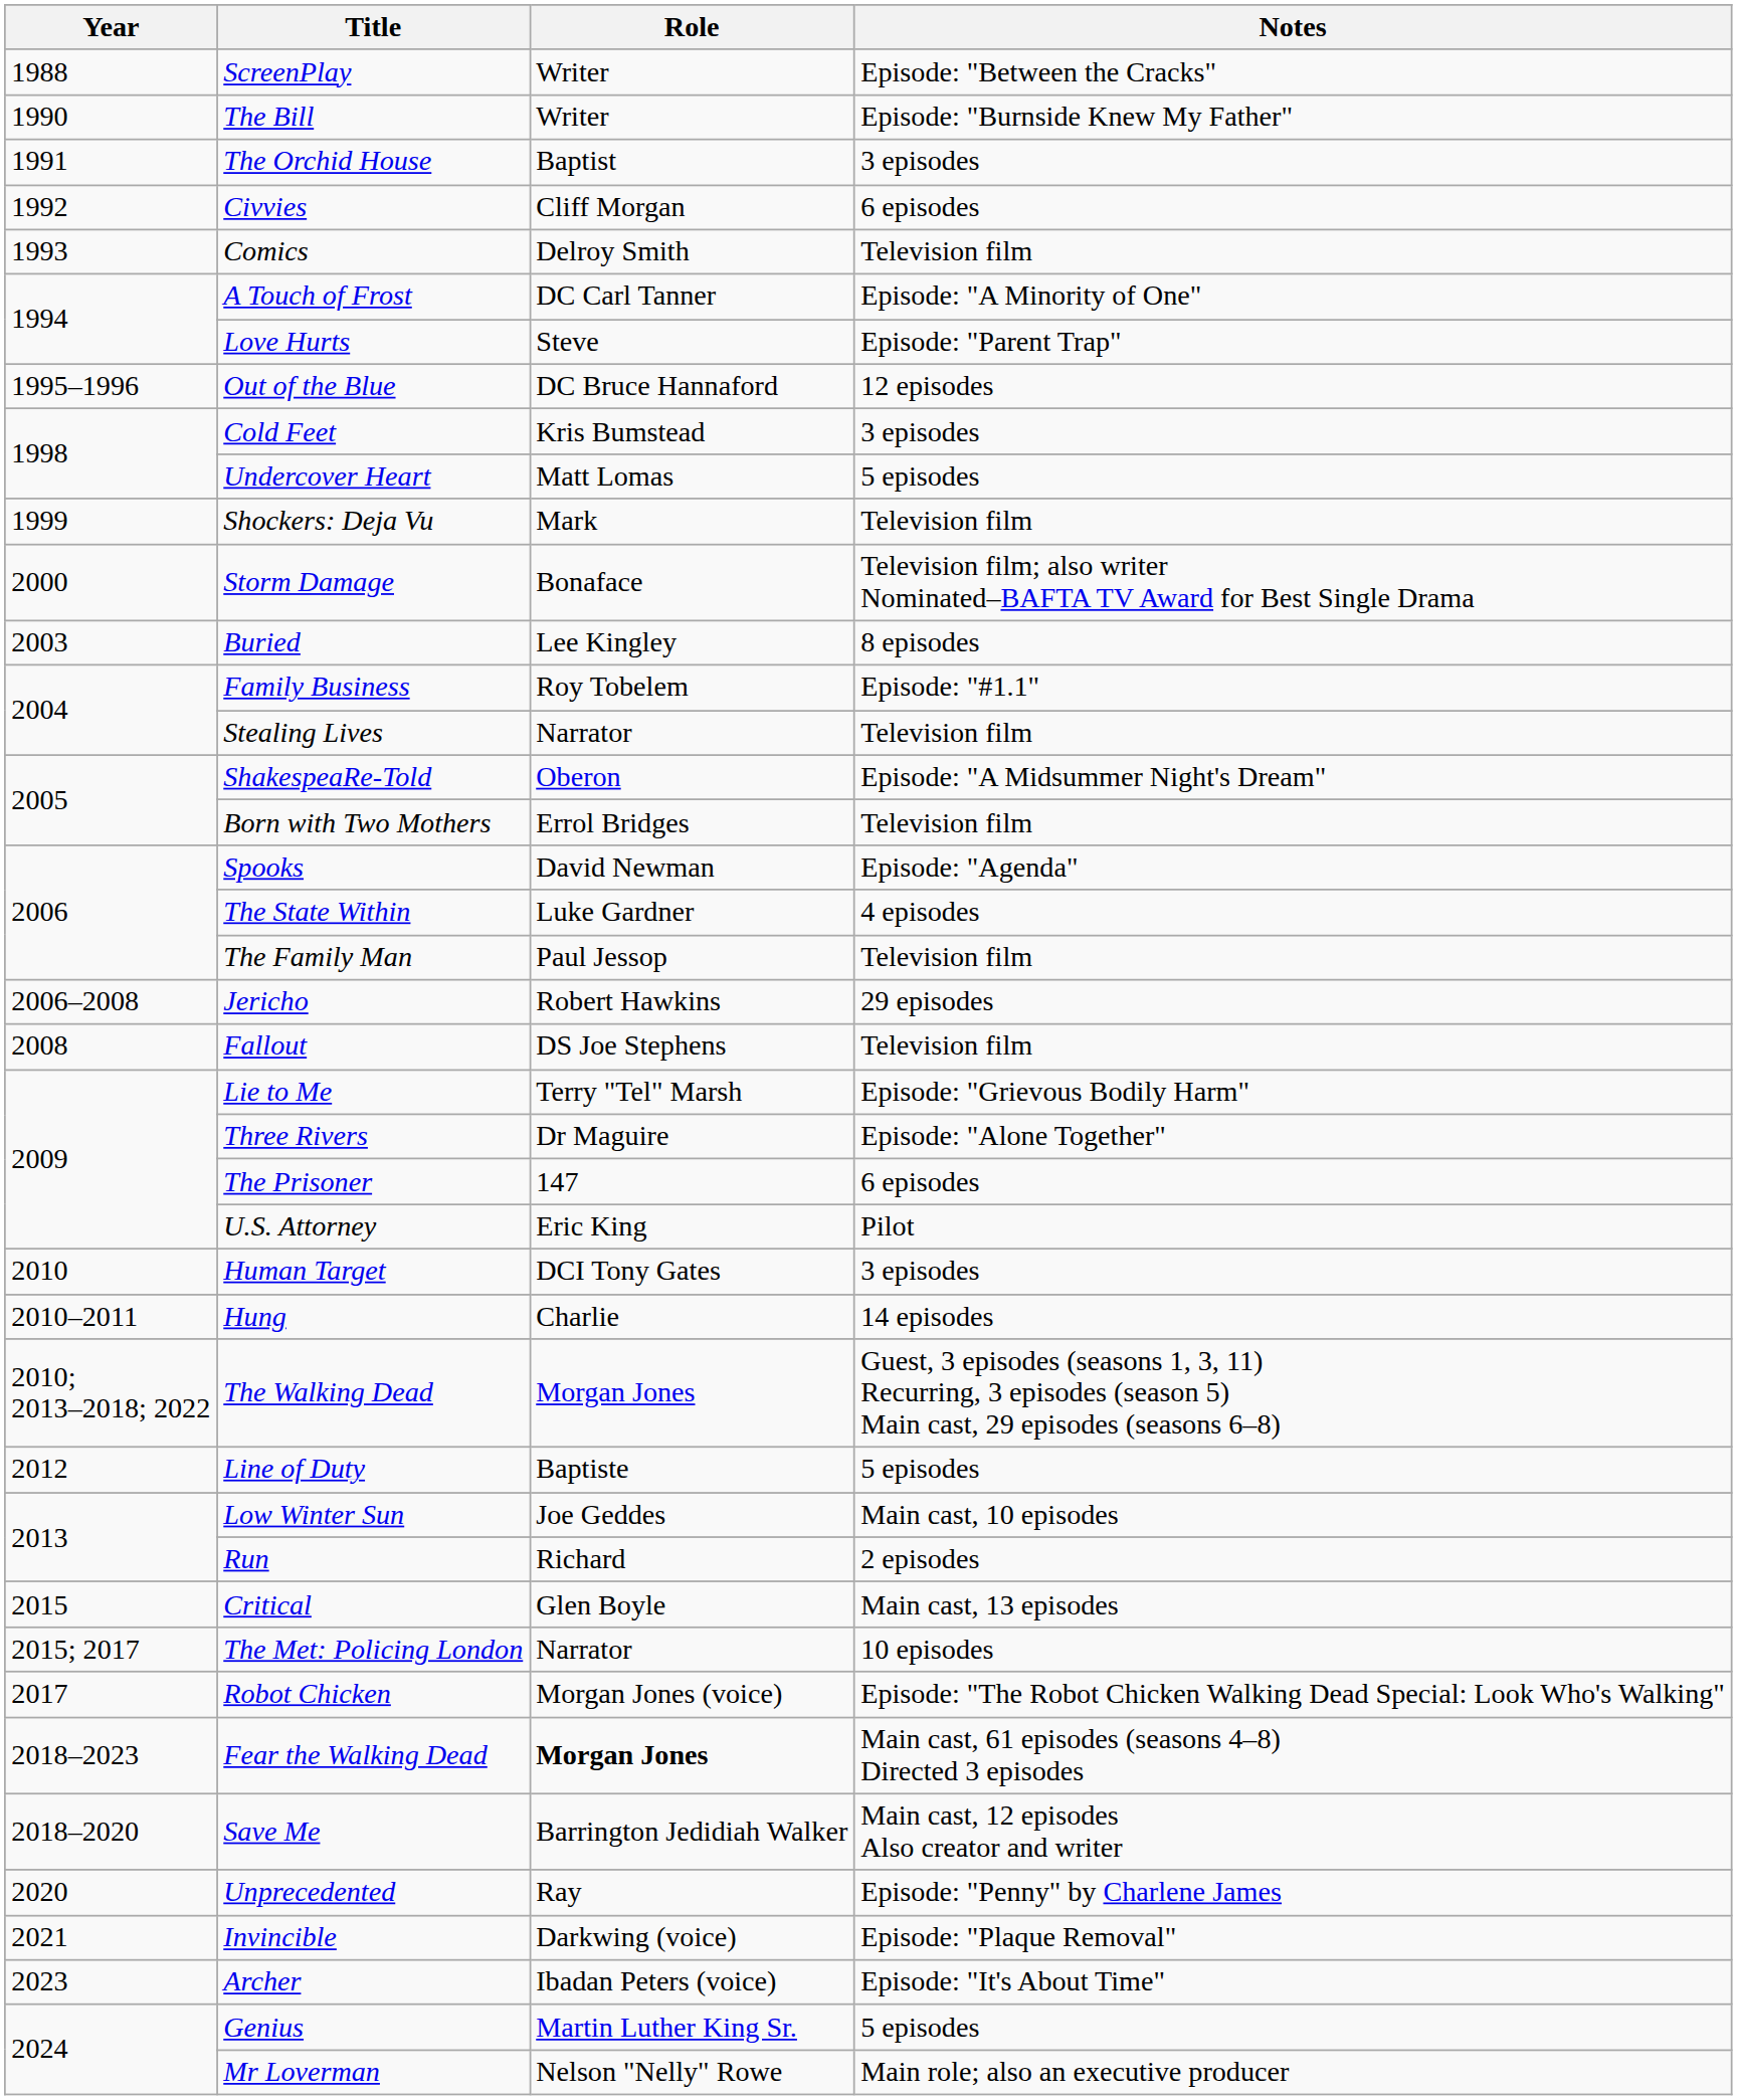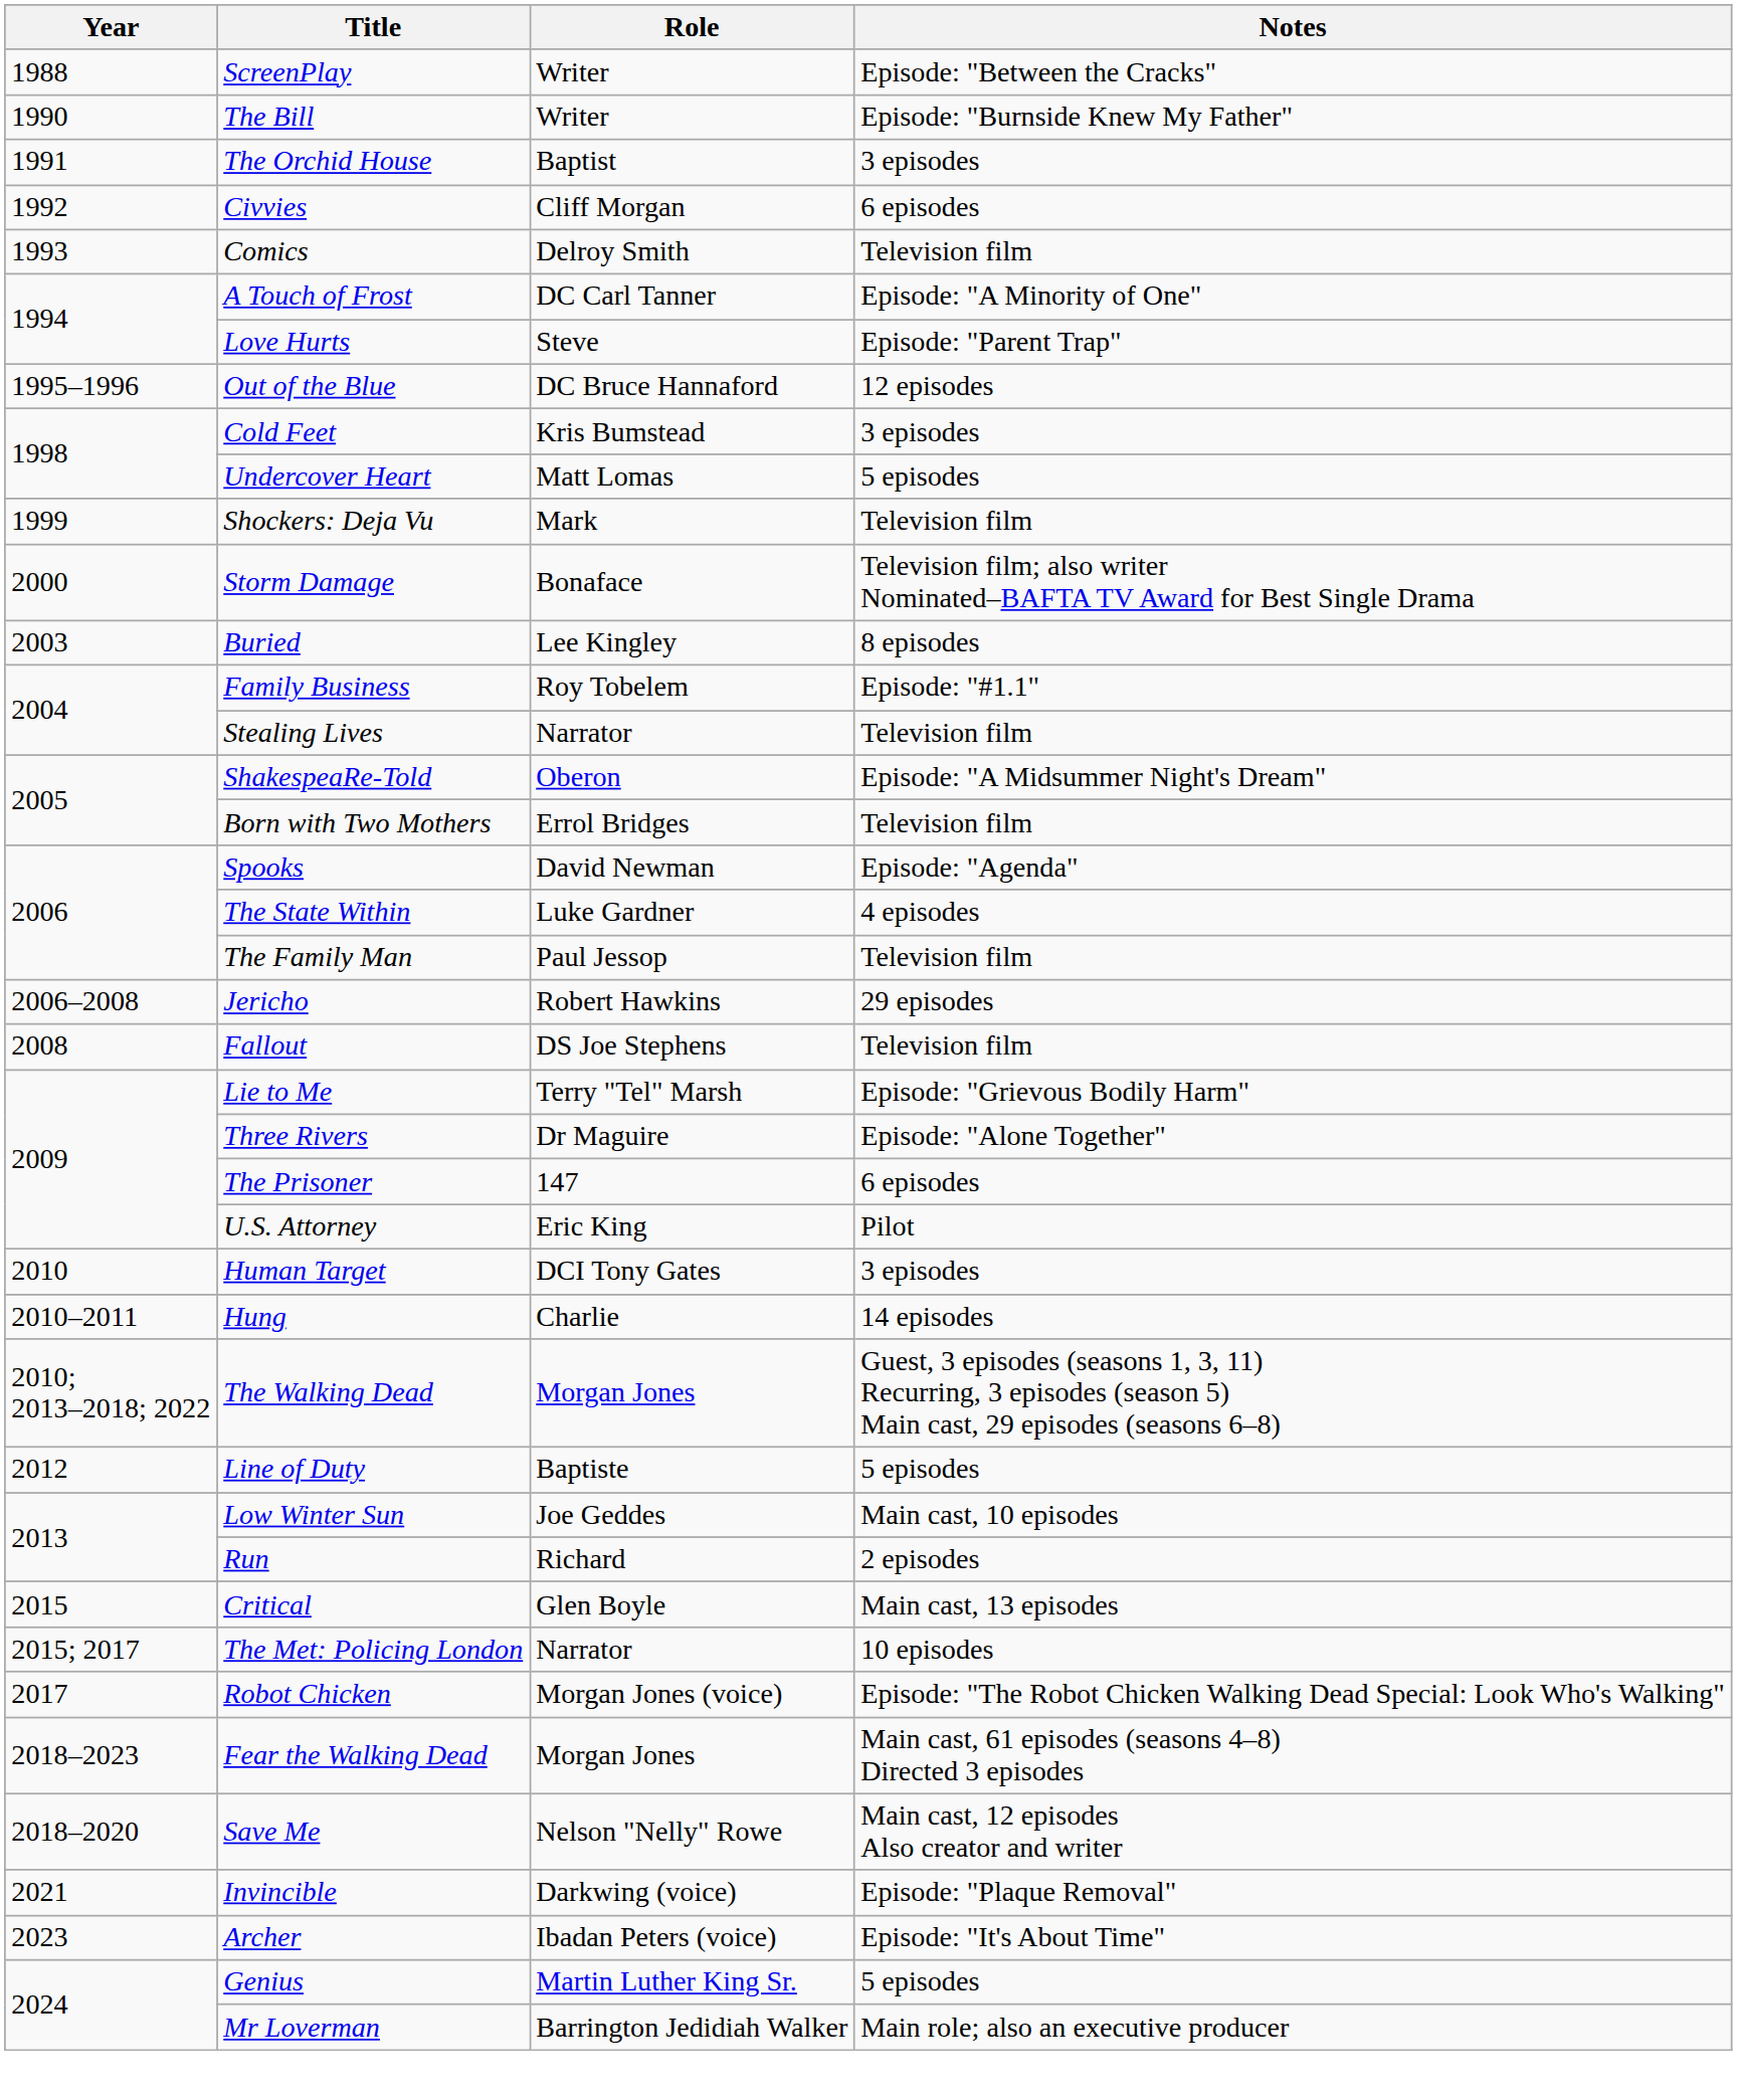Fear the Walking Dead | Role: bold -> normal
Save Me | Role: Barrington Jedidiah Walker -> Nelson "Nelly" Rowe
- row: 2020 | Unprecedented | Ray | Episode: "Penny" by Charlene James
Mr Loverman | Role: Nelson "Nelly" Rowe -> Barrington Jedidiah Walker
